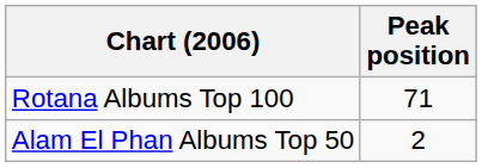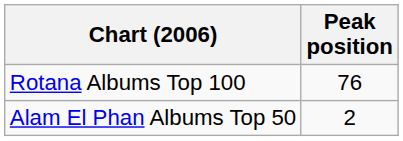Rotana Albums Top 100 | Peak position: 71 -> 76
